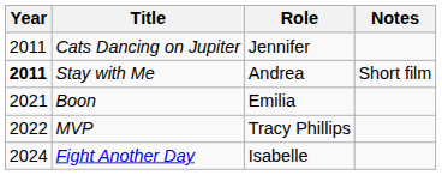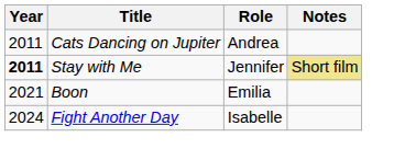Cats Dancing on Jupiter | Role: Jennifer -> Andrea
Stay with Me | Role: Andrea -> Jennifer
Stay with Me | Notes: no background -> khaki background
- row: 2022 | MVP | Tracy Phillips
